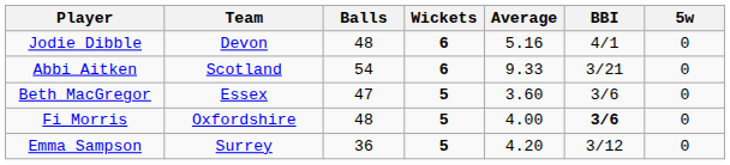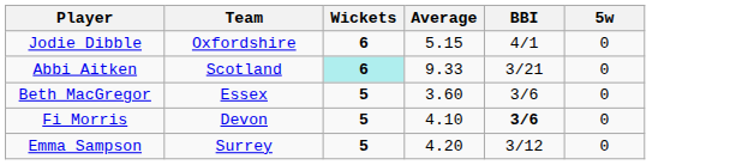- column: Balls | 48 | 54 | 47 | 48 | 36
Jodie Dibble | Team: Devon -> Oxfordshire
Jodie Dibble | Average: 5.16 -> 5.15
Abbi Aitken | Wickets: no background -> paleturquoise background
Fi Morris | Team: Oxfordshire -> Devon
Fi Morris | Average: 4.00 -> 4.10
